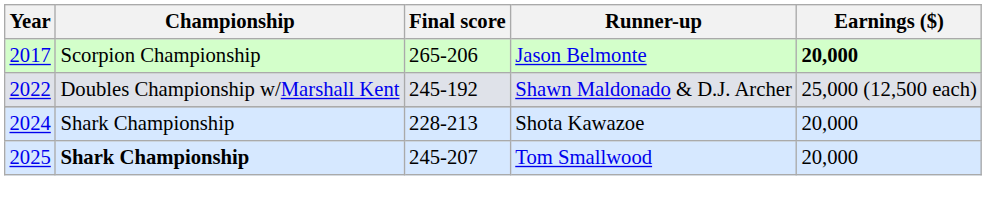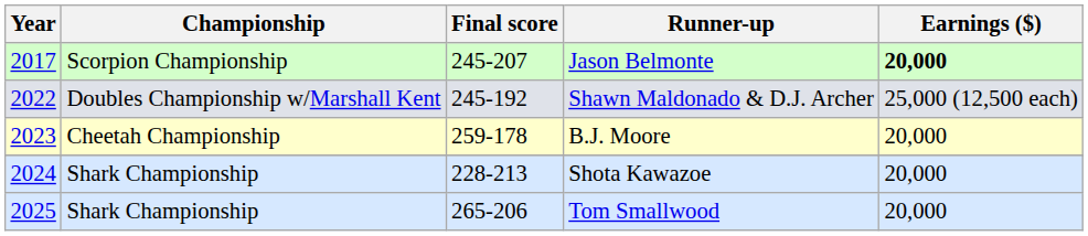Jason Belmonte | Final score: 265-206 -> 245-207
+ row: 2023 | Cheetah Championship | 259-178 | B.J. Moore | 20,000
Tom Smallwood | Championship: bold -> normal
Tom Smallwood | Final score: 245-207 -> 265-206
